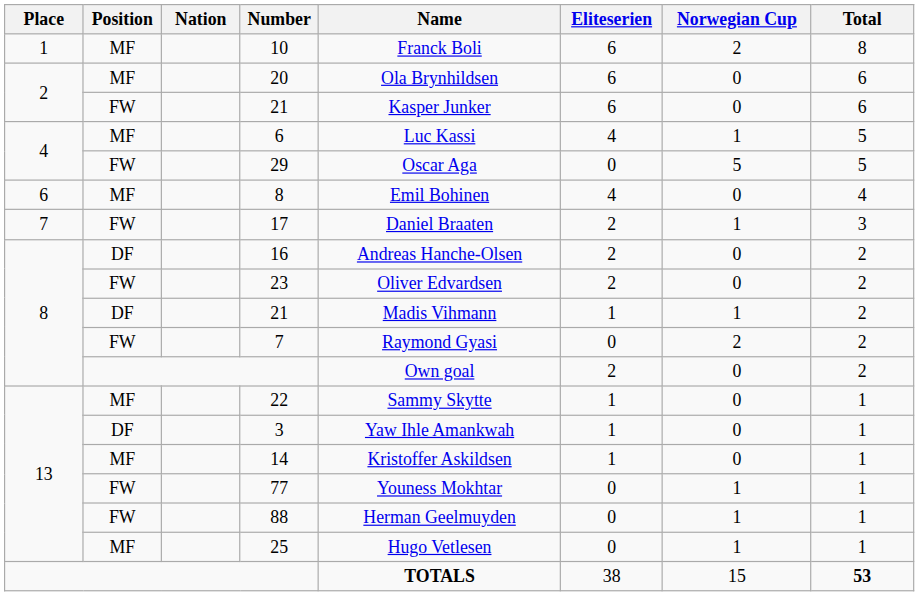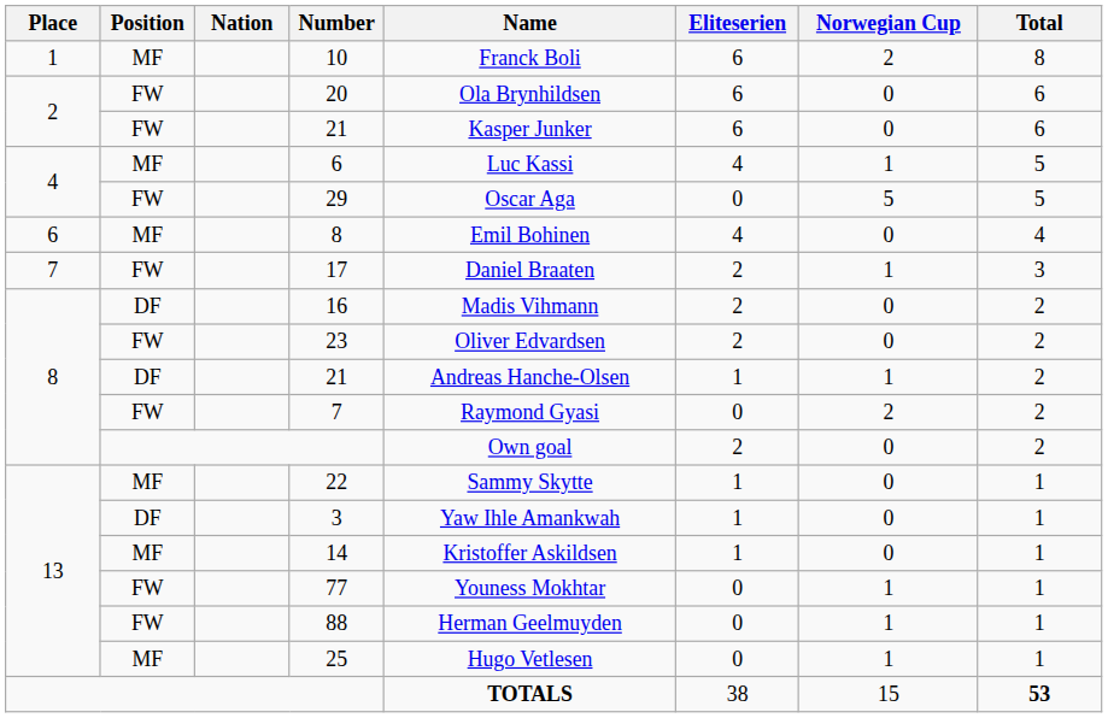20 | Position: MF -> FW
16 | Name: Andreas Hanche-Olsen -> Madis Vihmann
8 / 21 | Name: Madis Vihmann -> Andreas Hanche-Olsen
